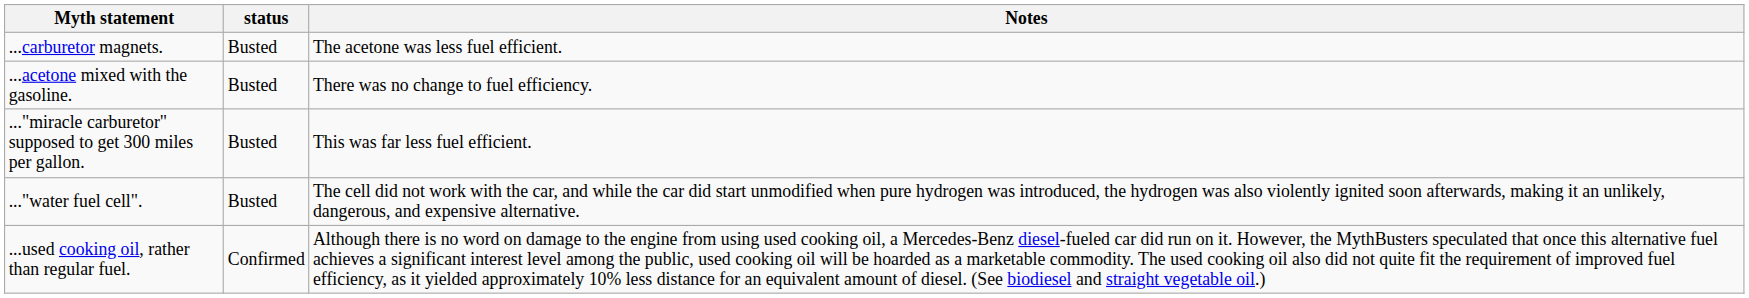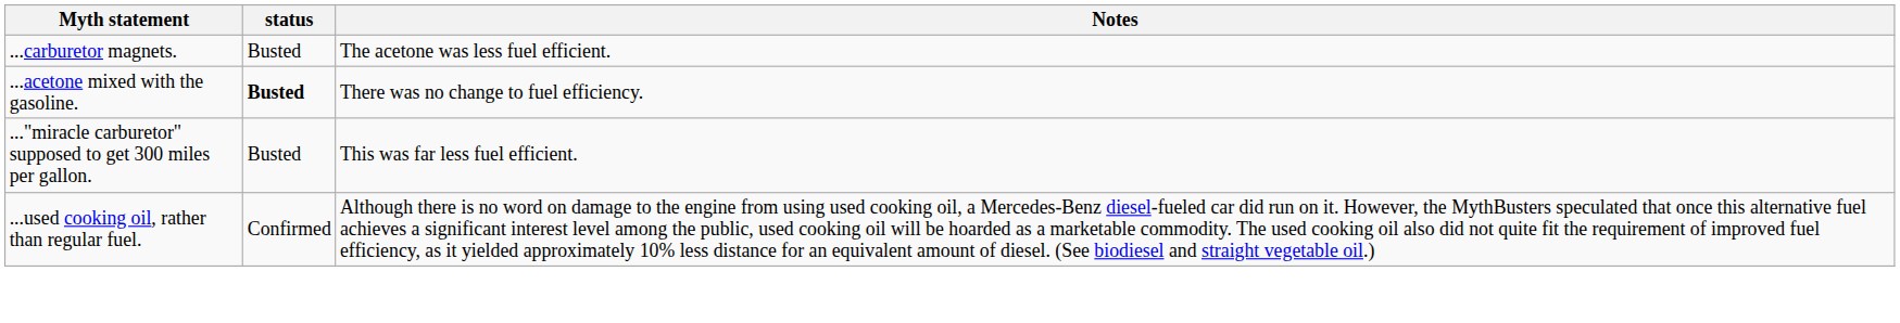...acetone mixed with the gasoline. | status: normal -> bold
- row: ..."water fuel cell". | Busted | The cell did not work with the car, and while the car did start unmodified when pure hydrogen was introduced, the hydrogen was also violently ignited soon afterwards, making it an unlikely, dangerous, and expensive alternative.
